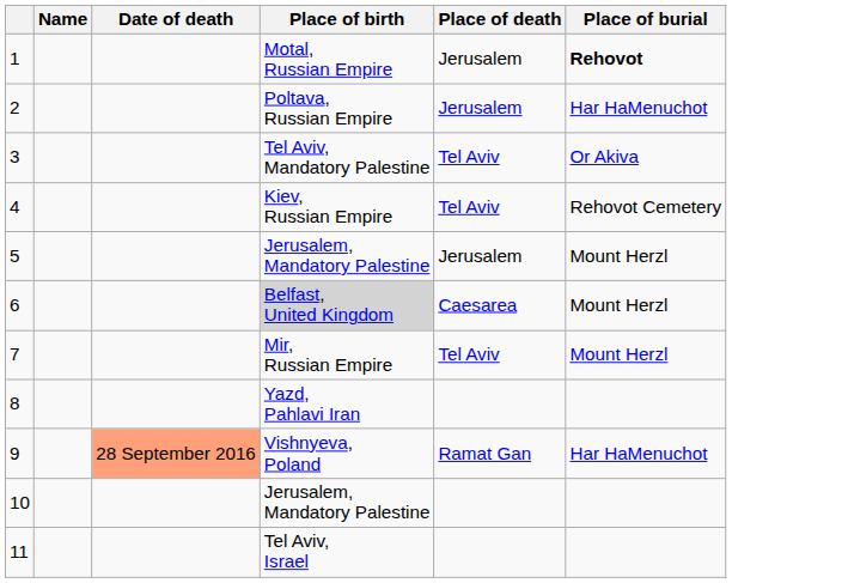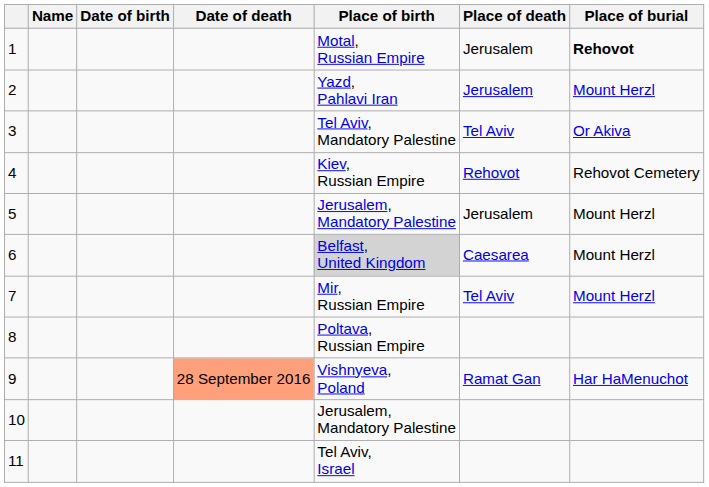+ column: Date of birth
2 | Place of birth: Poltava, Russian Empire -> Yazd, Pahlavi Iran
2 | Place of burial: Har HaMenuchot -> Mount Herzl
4 | Place of death: Tel Aviv -> Rehovot
8 | Place of birth: Yazd, Pahlavi Iran -> Poltava, Russian Empire
